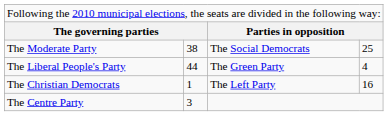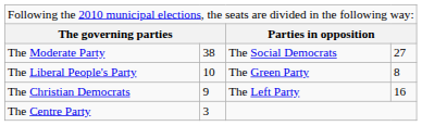The Moderate Party | column 4: 25 -> 27
The Liberal People's Party | column 2: 44 -> 10
The Liberal People's Party | column 4: 4 -> 8
The Christian Democrats | column 2: 1 -> 9
